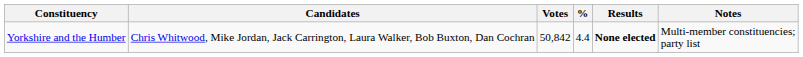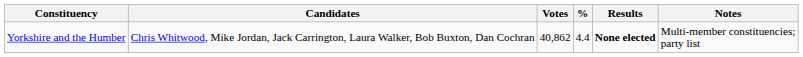Yorkshire and the Humber | Votes: 50,842 -> 40,862
